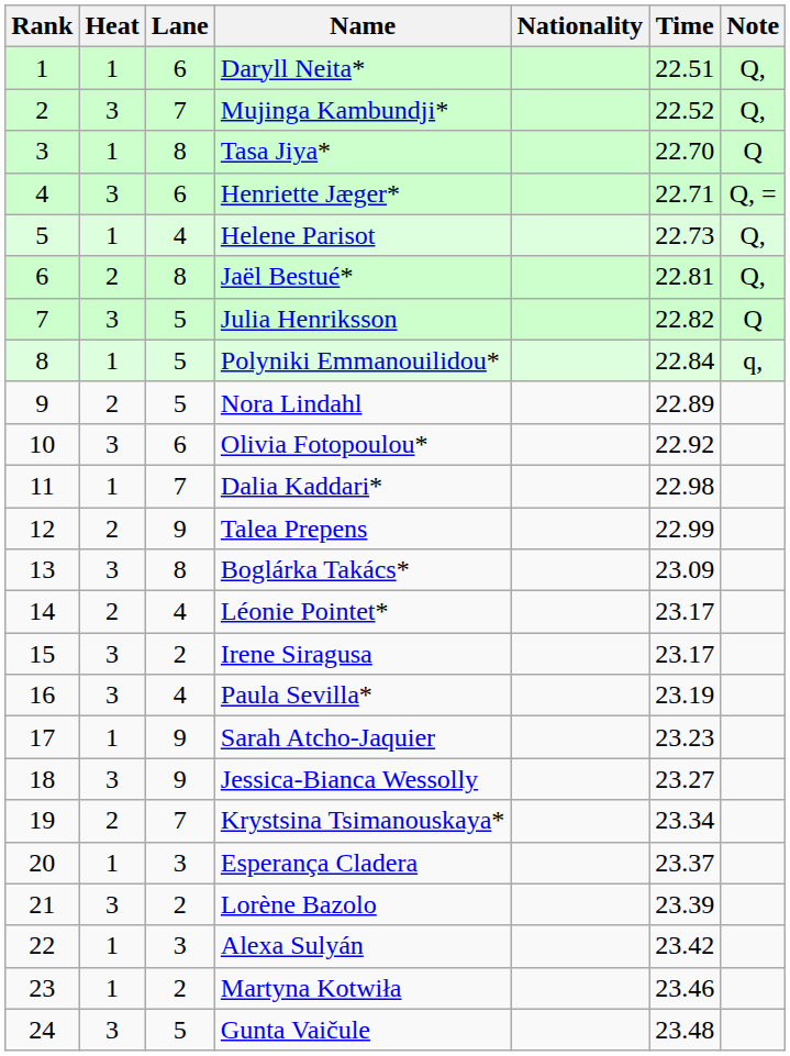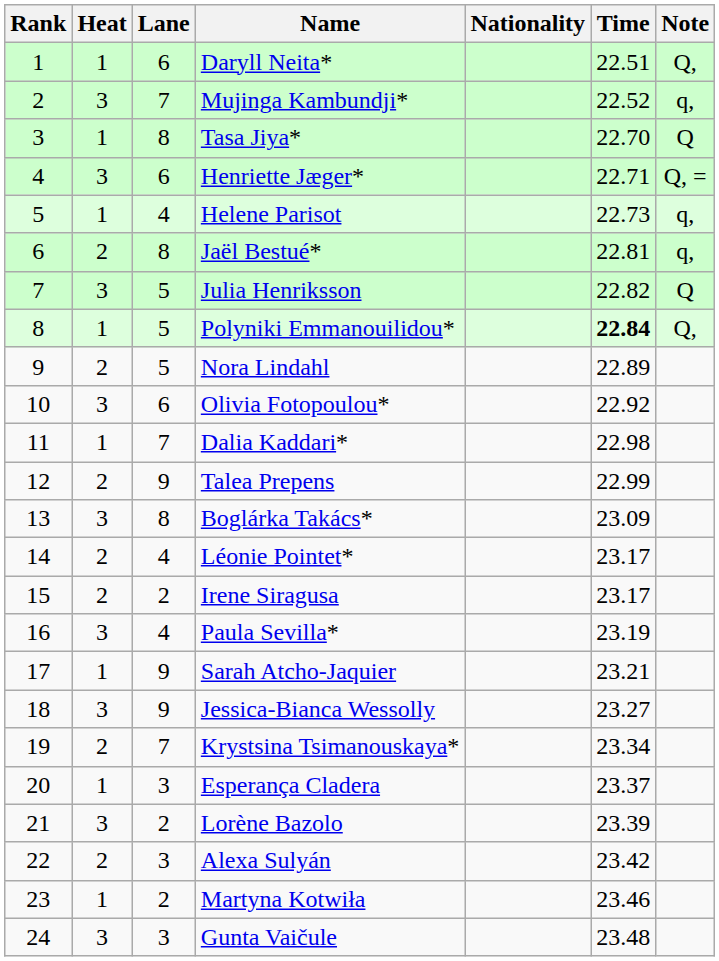Mujinga Kambundji* | Note: Q, -> q,
Helene Parisot | Note: Q, -> q,
Jaël Bestué* | Note: Q, -> q,
Polyniki Emmanouilidou* | Time: normal -> bold
Polyniki Emmanouilidou* | Note: q, -> Q,
Irene Siragusa | Heat: 3 -> 2
Sarah Atcho-Jaquier | Time: 23.23 -> 23.21
Alexa Sulyán | Heat: 1 -> 2
Gunta Vaičule | Lane: 5 -> 3
